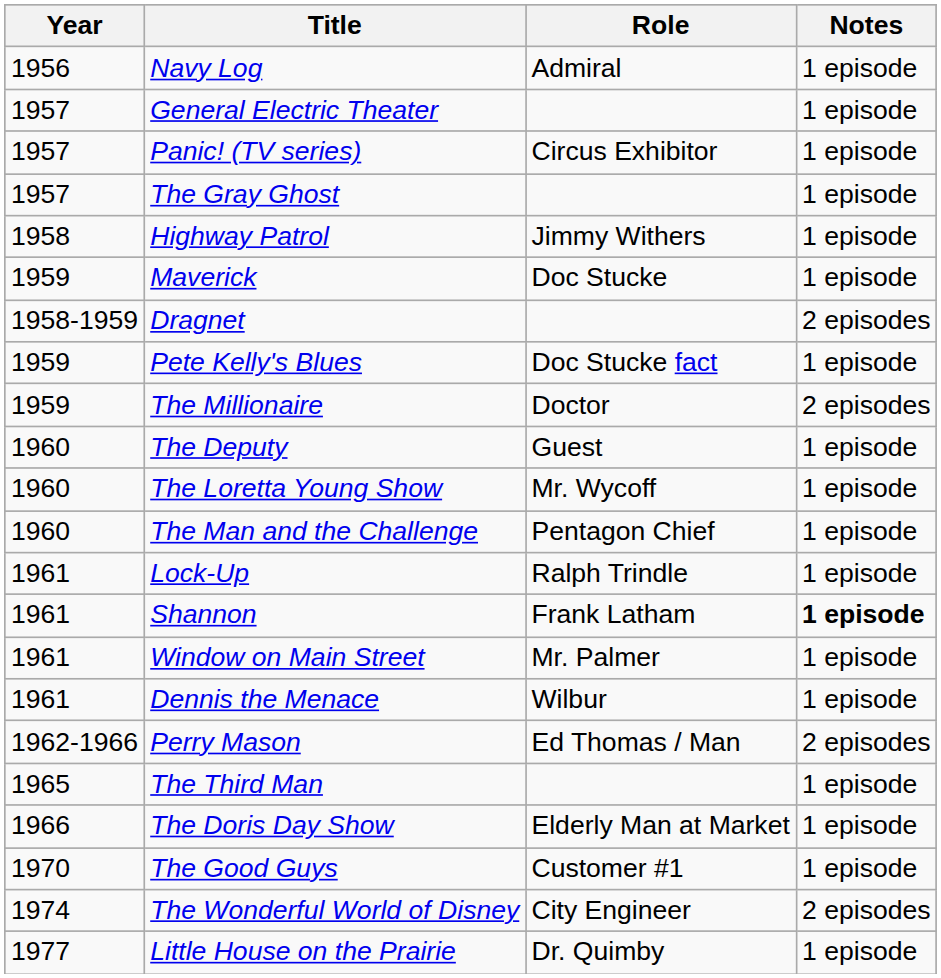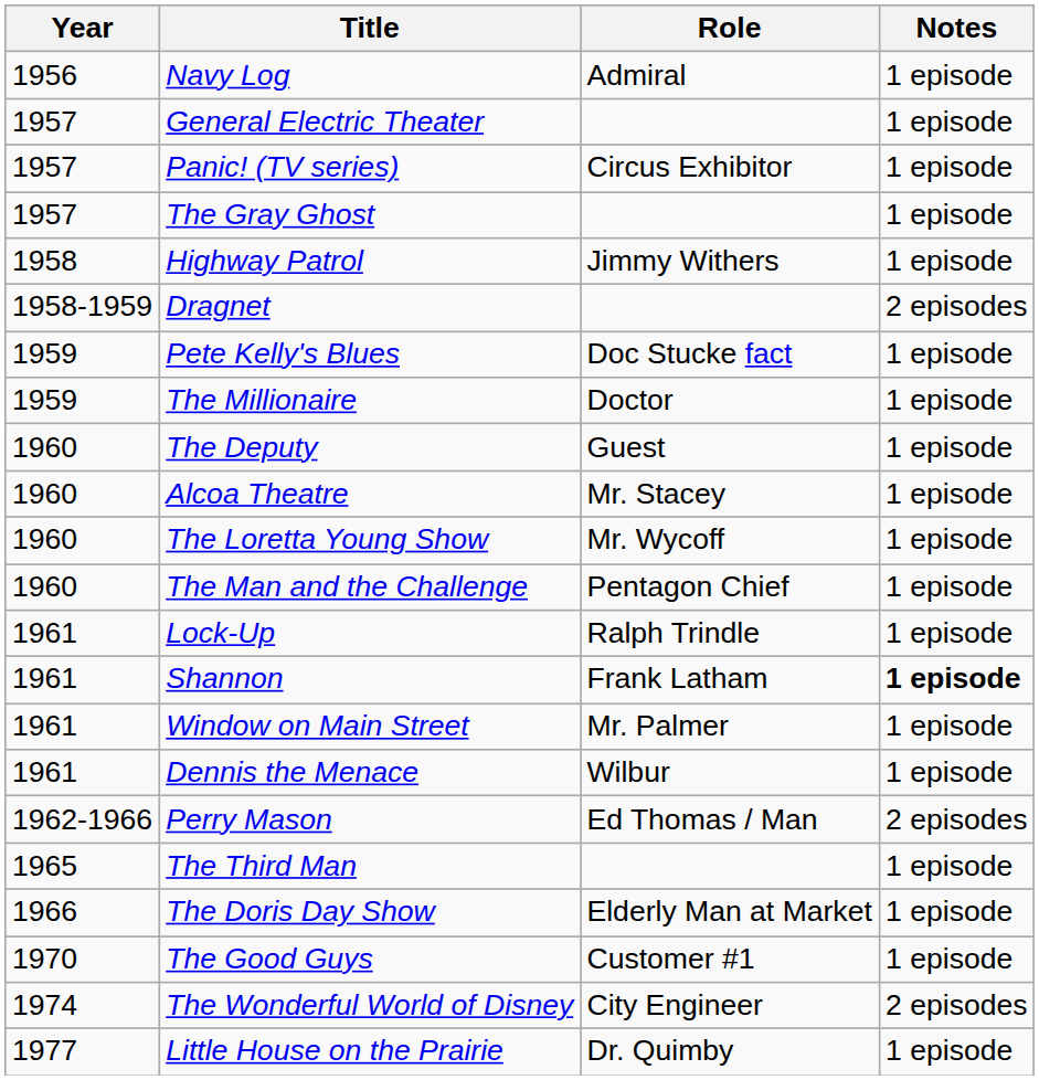- row: 1959 | Maverick | Doc Stucke | 1 episode
The Millionaire | Notes: 2 episodes -> 1 episode
+ row: 1960 | Alcoa Theatre | Mr. Stacey | 1 episode
